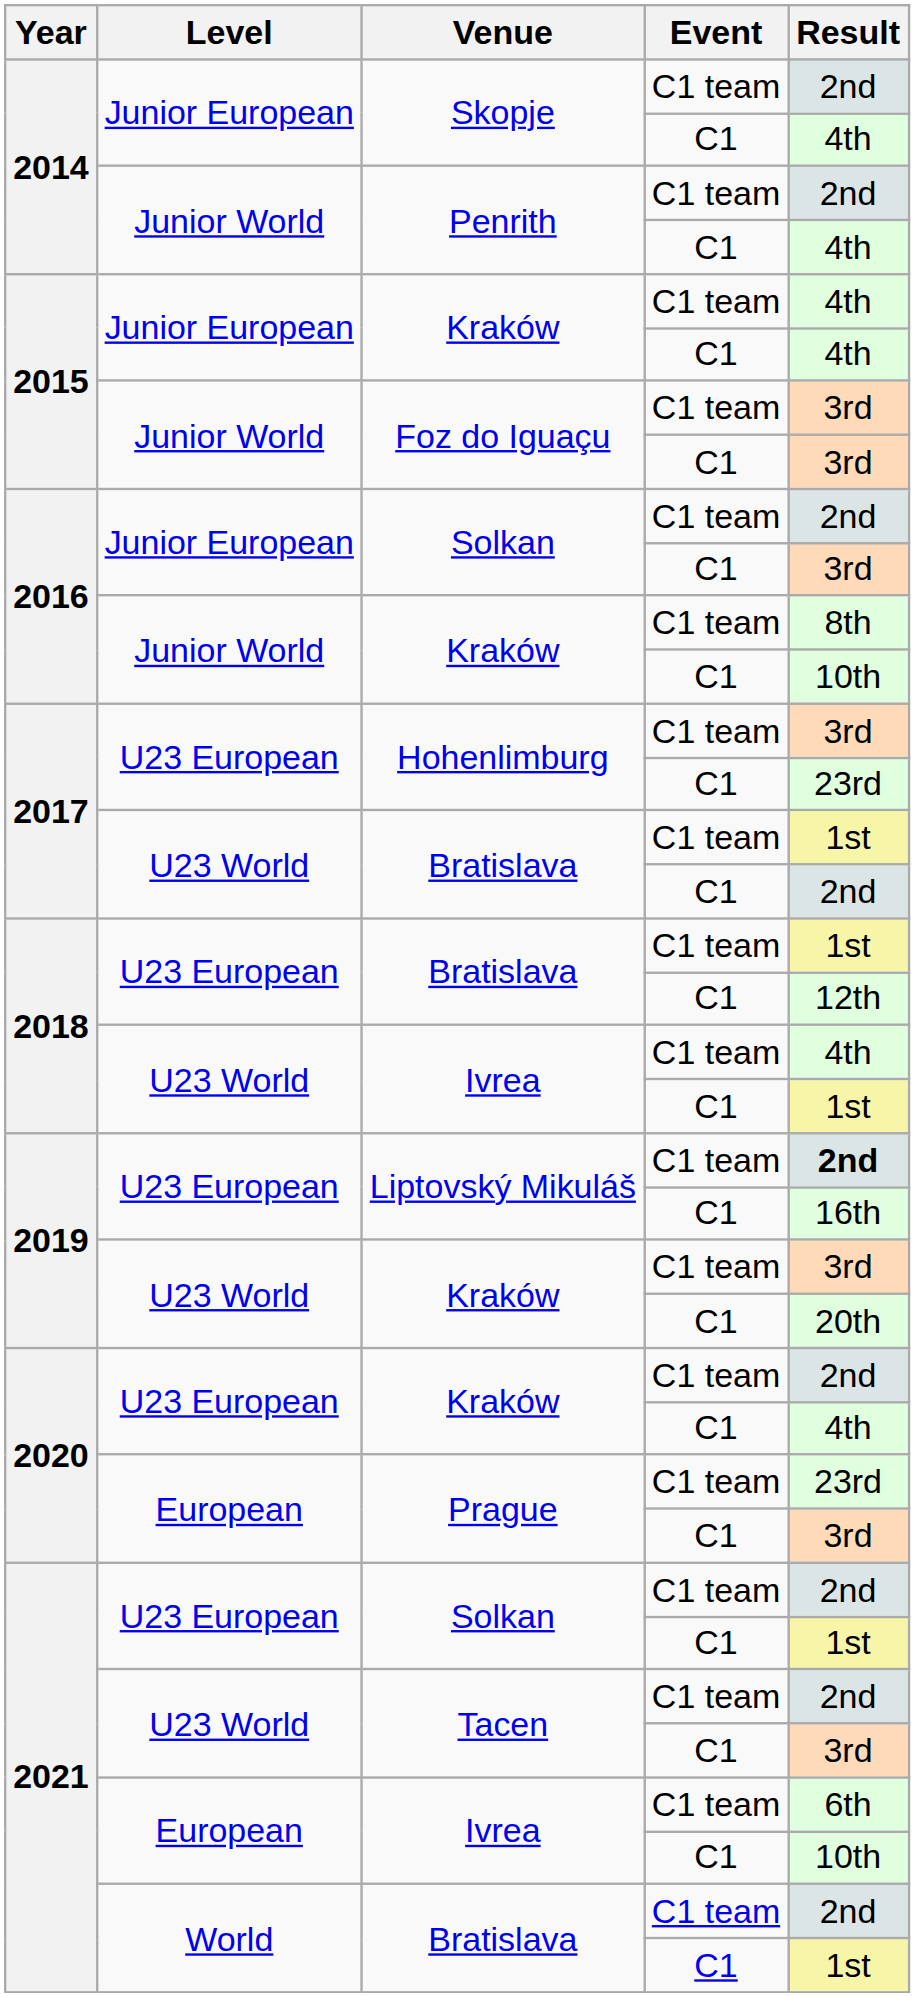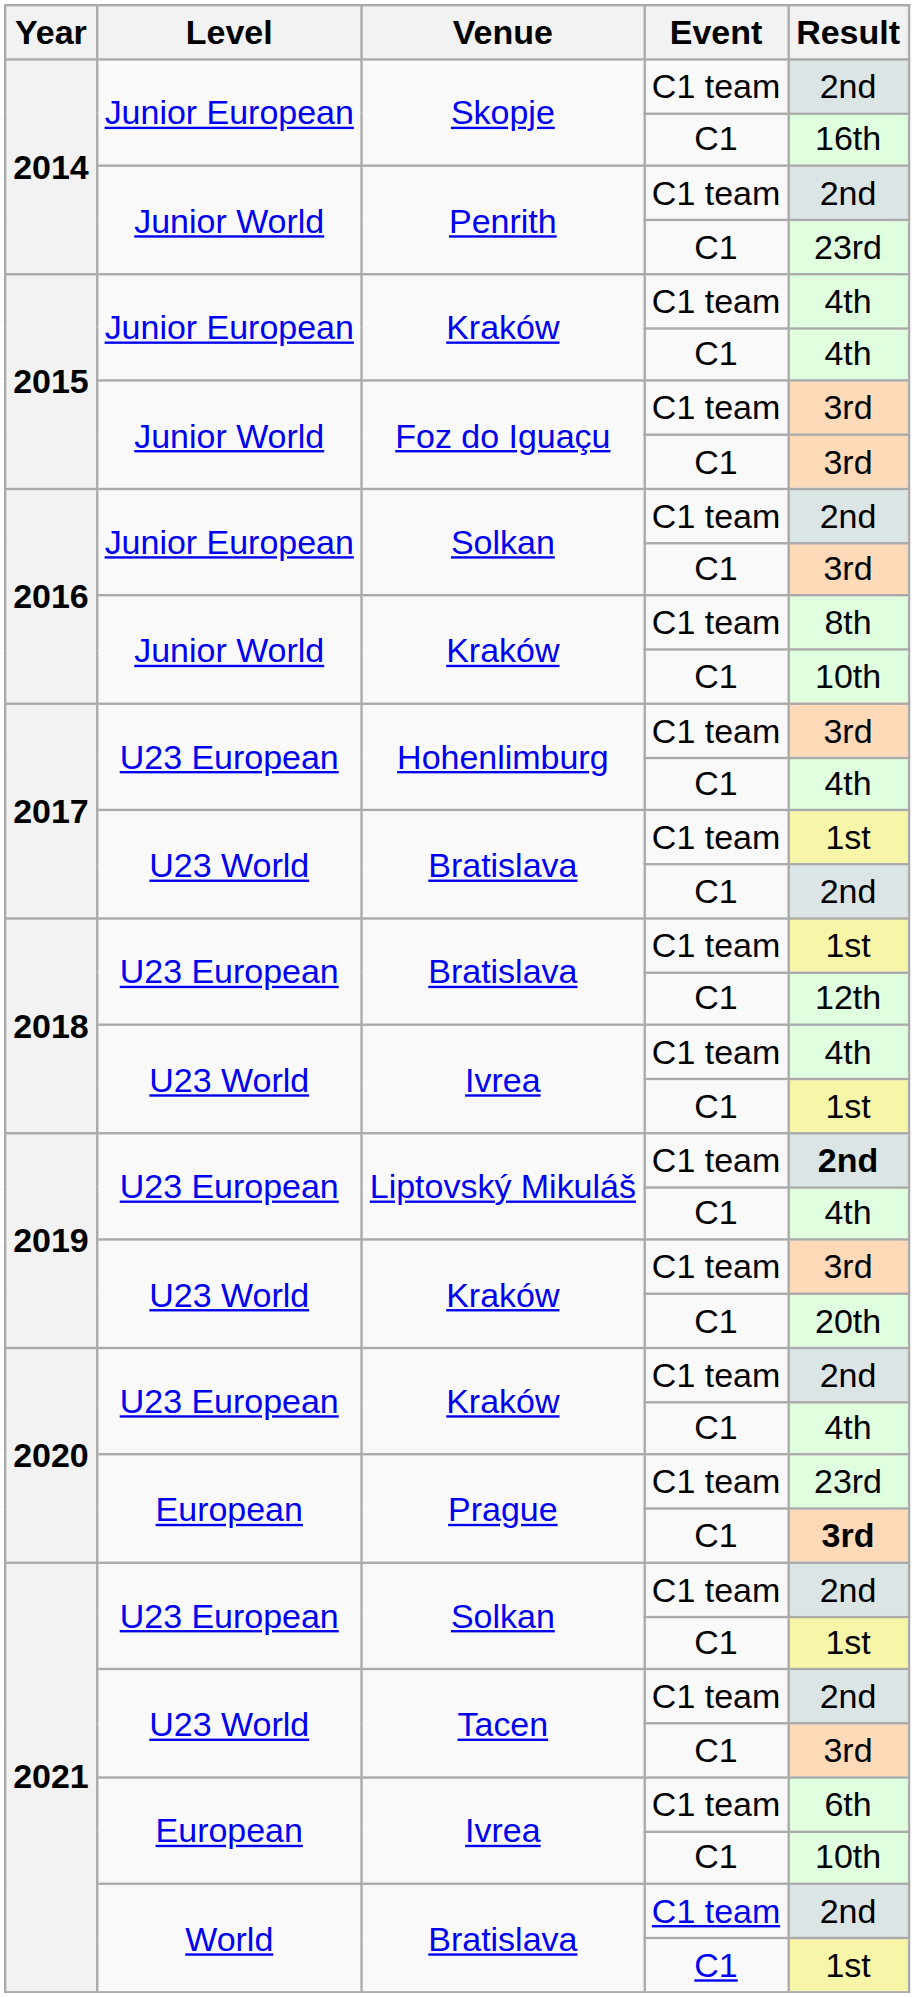Skopje / C1 | Result: 4th -> 16th
Penrith / C1 | Result: 4th -> 23rd
Hohenlimburg / C1 | Result: 23rd -> 4th
Liptovský Mikuláš / C1 | Result: 16th -> 4th
Prague / C1 | Result: normal -> bold
